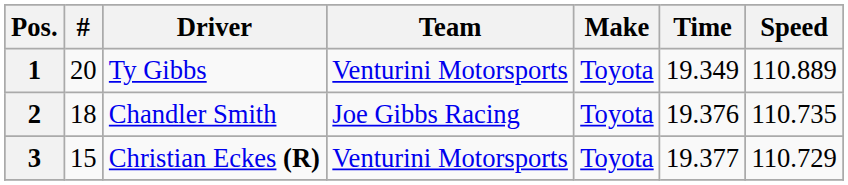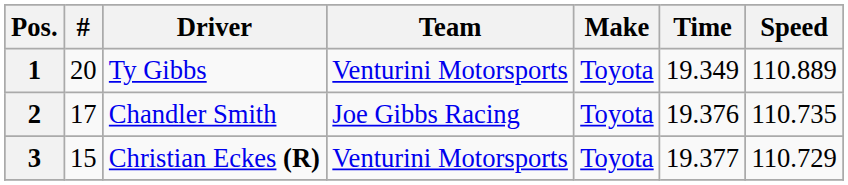2 | #: 18 -> 17
